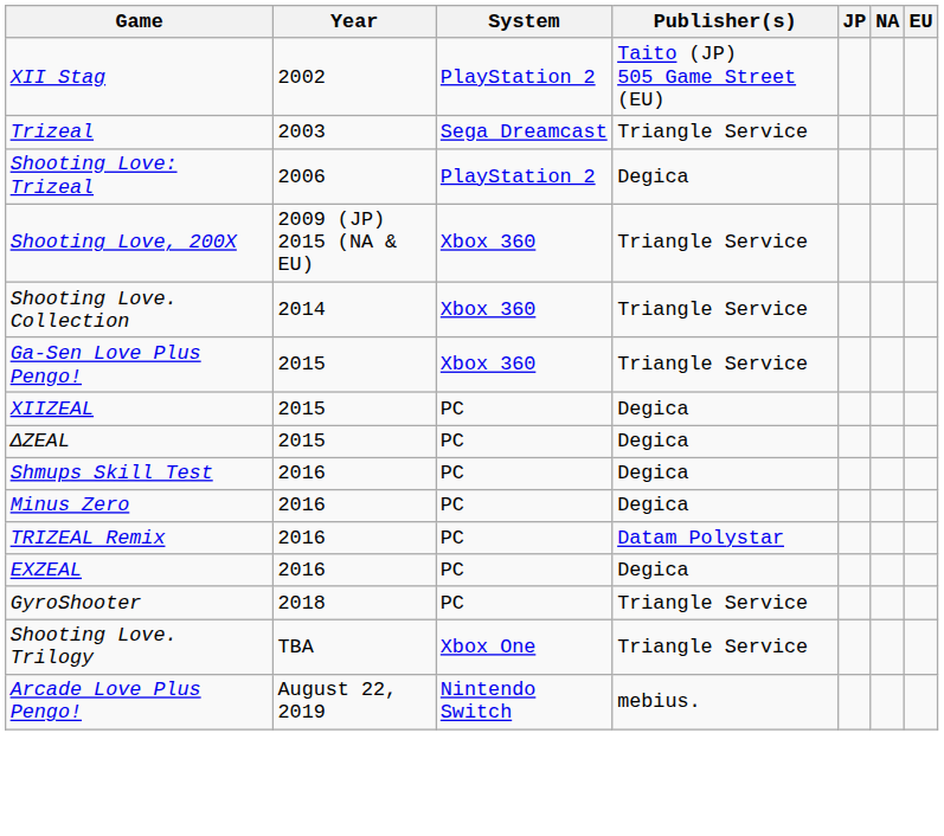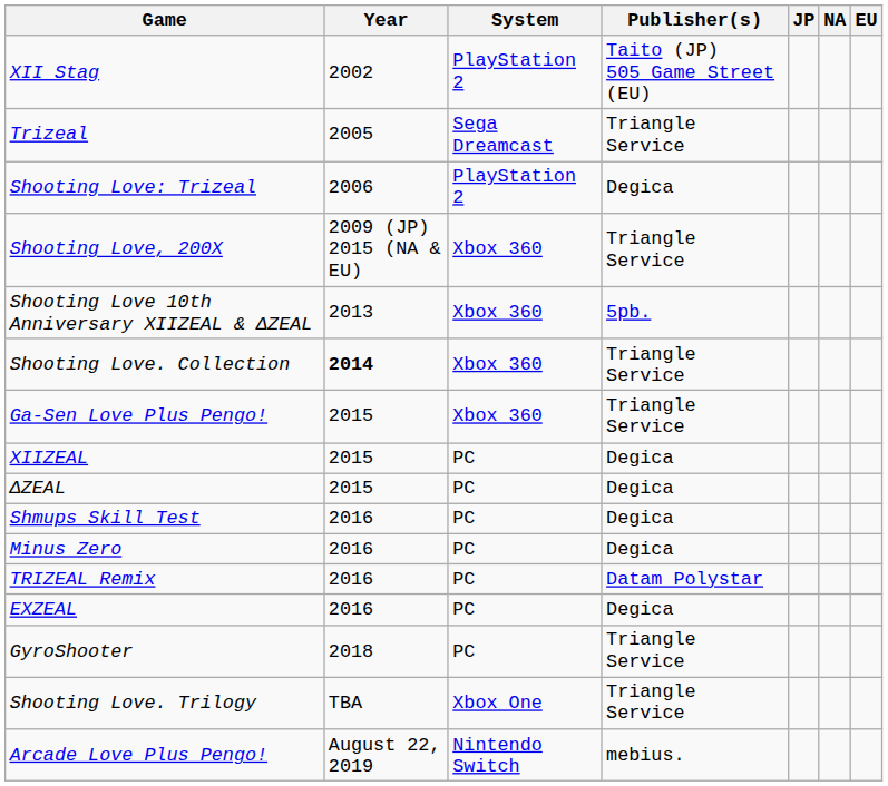Trizeal | Year: 2003 -> 2005
+ row: Shooting Love 10th Anniversary XIIZEAL & ΔZEAL | 2013 | Xbox 360 | 5pb.
Shooting Love. Collection | Year: normal -> bold
